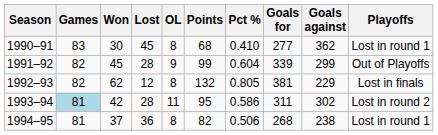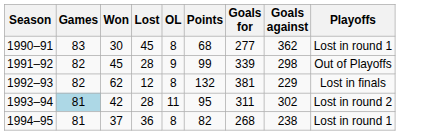- column: Pct % | 0.410 | 0.604 | 0.805 | 0.586 | 0.506
1991–92 | Goals against: 299 -> 298
